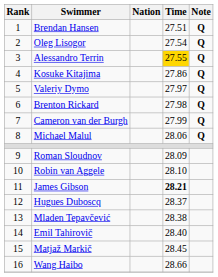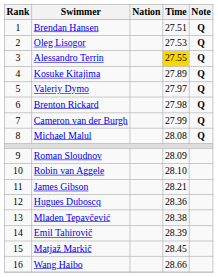Oleg Lisogor | Time: 27.54 -> 27.53
Kosuke Kitajima | Time: 27.86 -> 27.89
Michael Malul | Time: 28.06 -> 28.08
James Gibson | Time: bold -> normal
Hugues Duboscq | Time: 28.37 -> 28.36
Emil Tahirovič | Time: 28.40 -> 28.39
